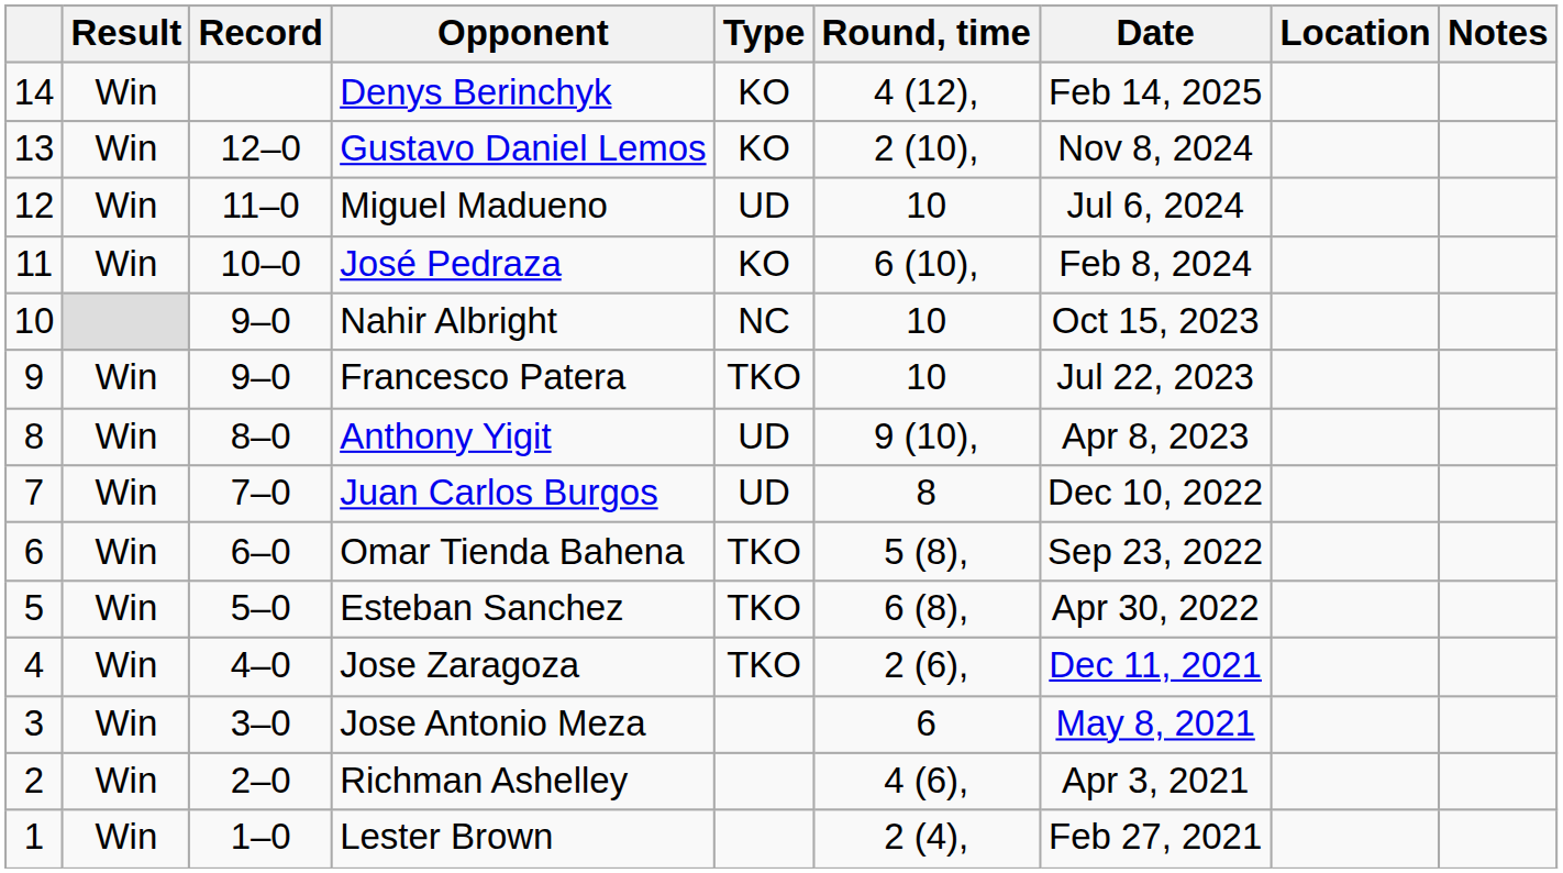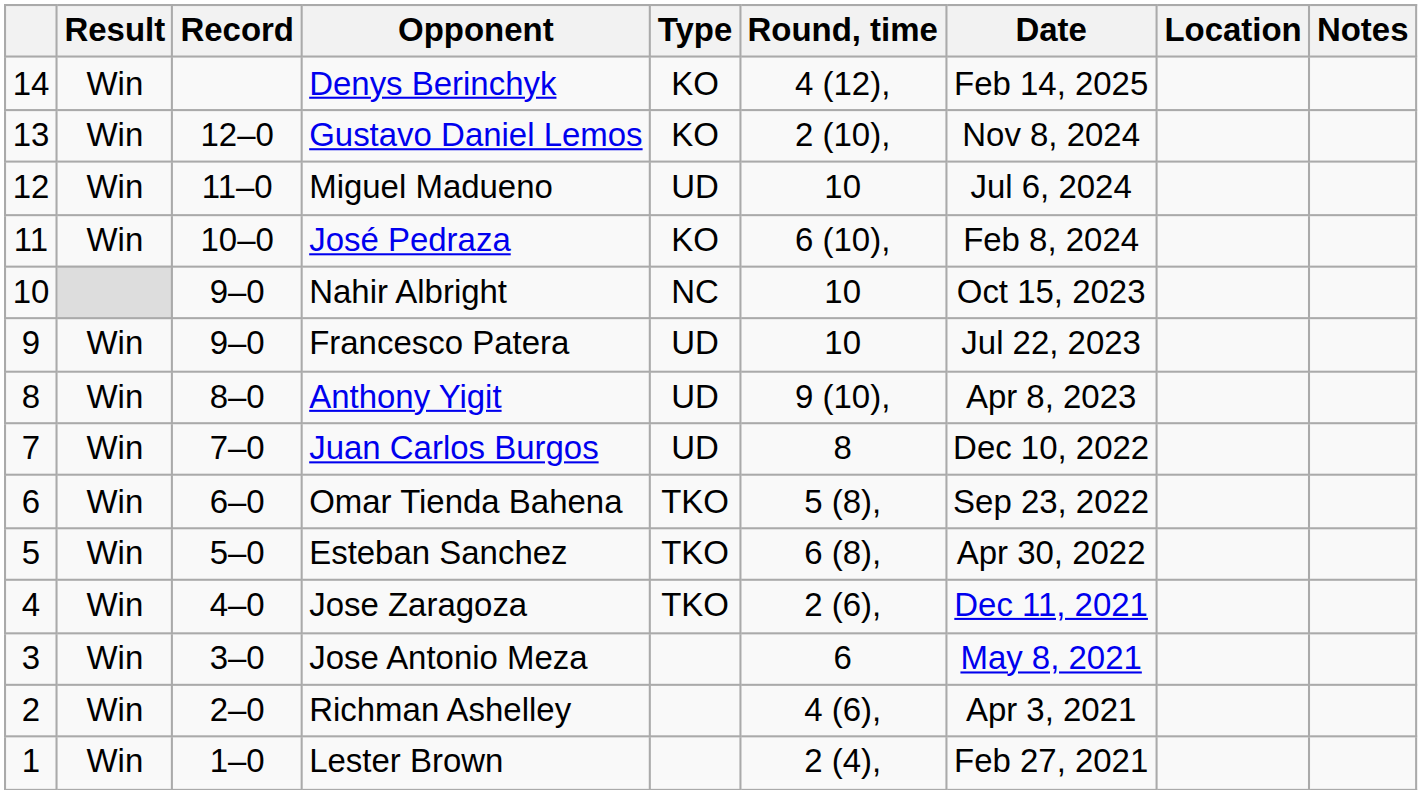Francesco Patera | Type: TKO -> UD
